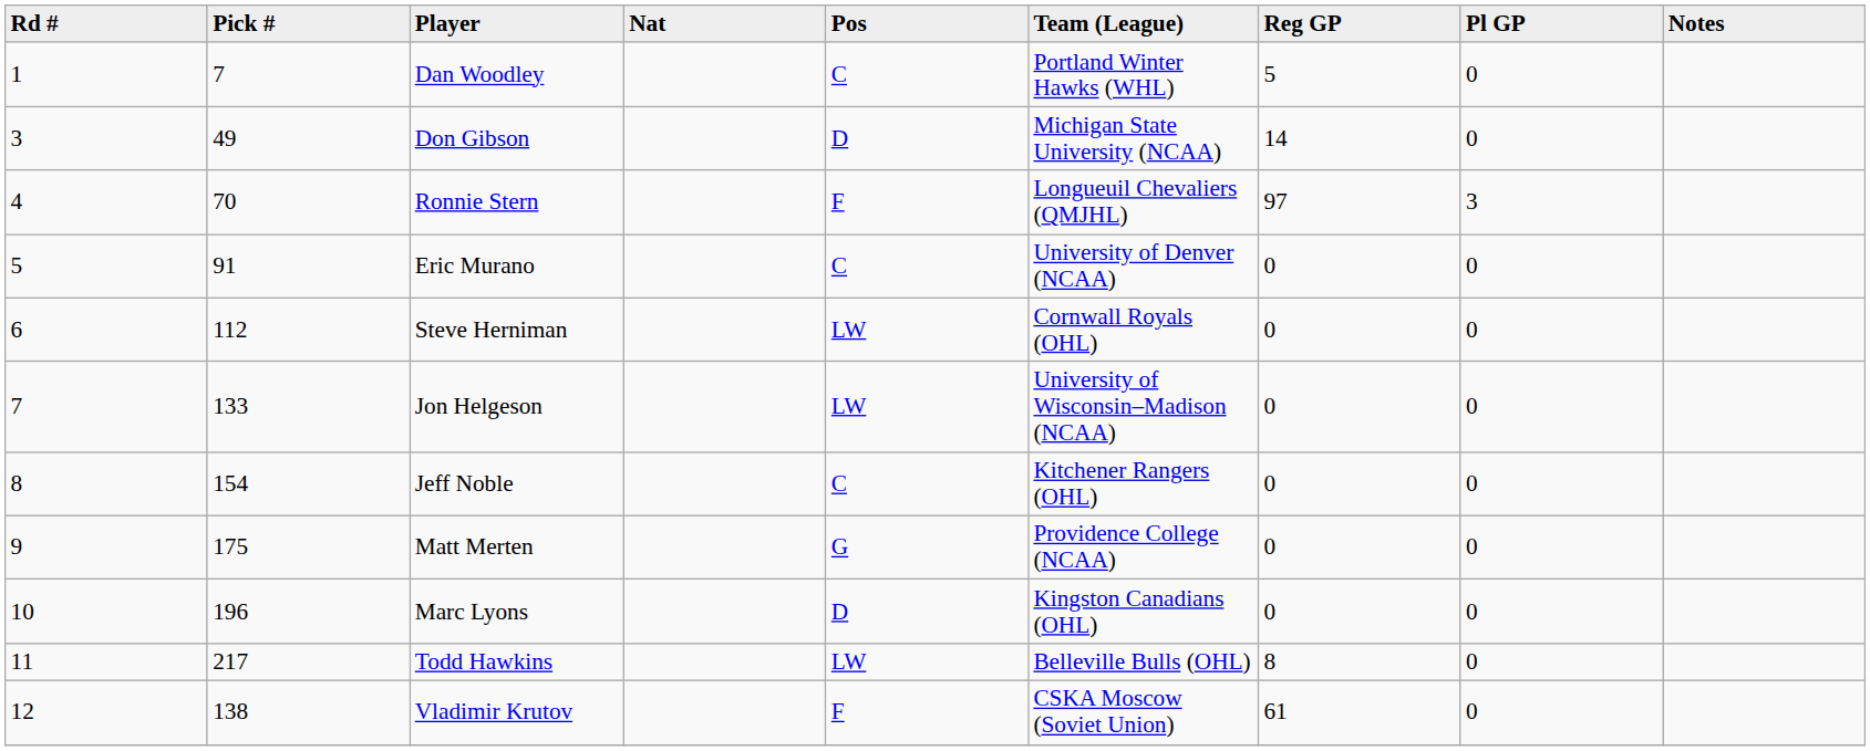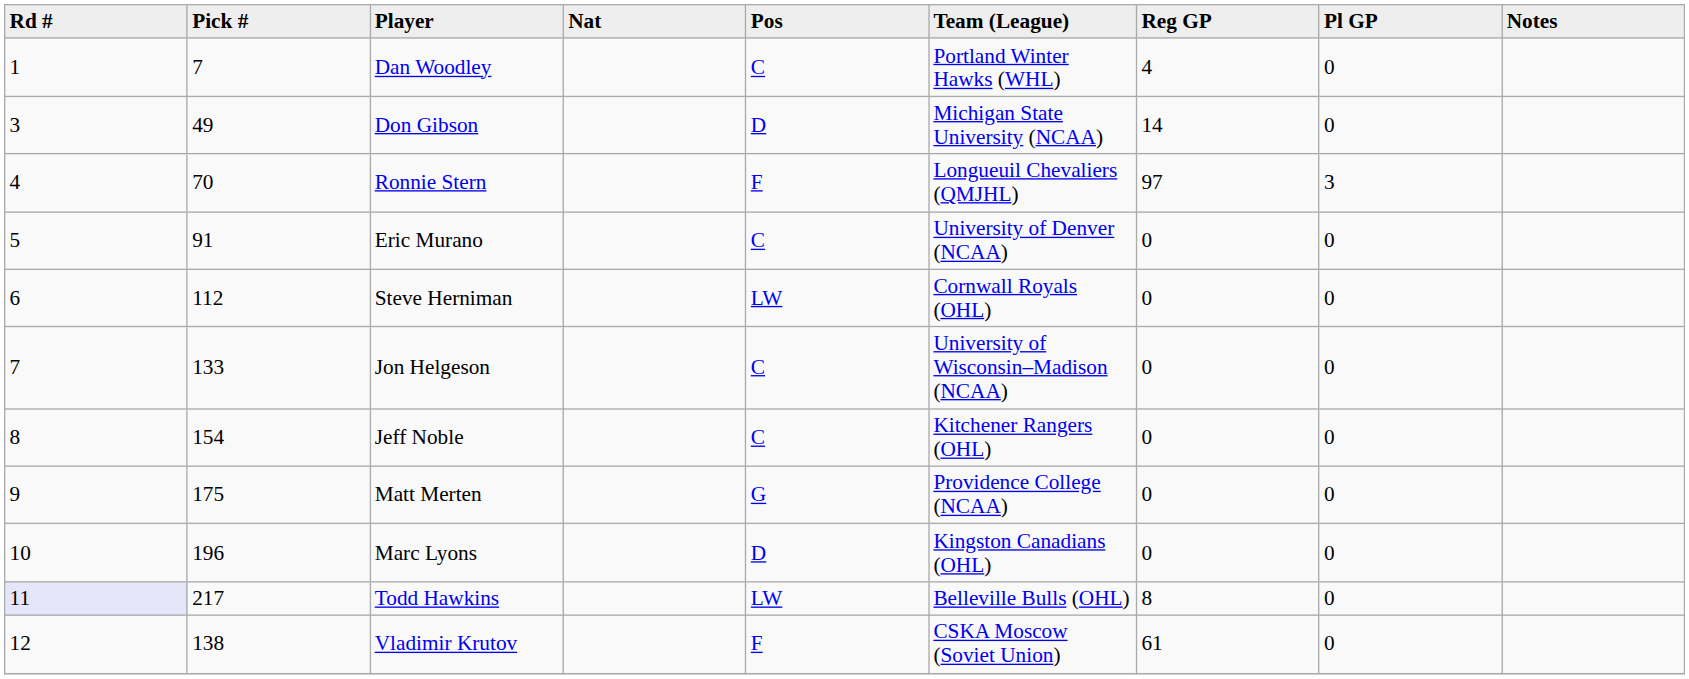Dan Woodley | Reg GP: 5 -> 4
Jon Helgeson | Pos: LW -> C
Todd Hawkins | Rd #: no background -> lavender background
